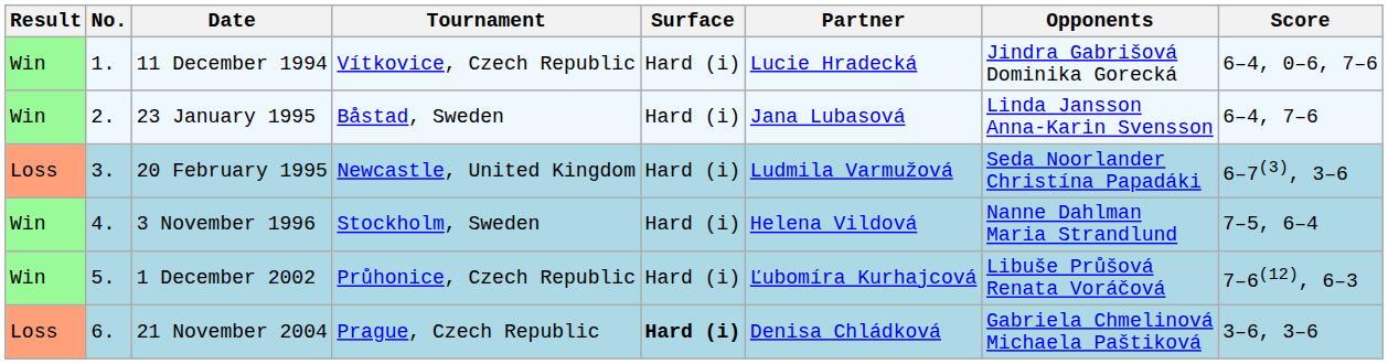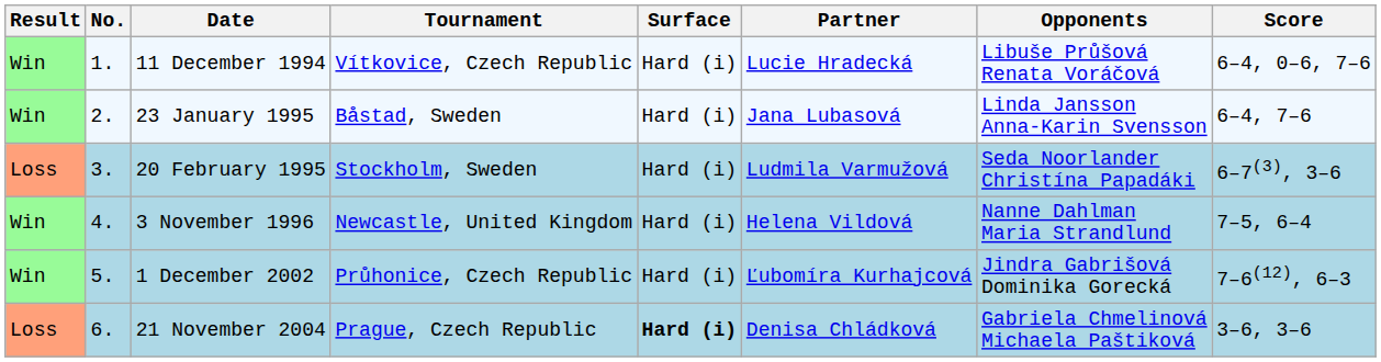11 December 1994 | Opponents: Jindra Gabrišová Dominika Gorecká -> Libuše Průšová Renata Voráčová
20 February 1995 | Tournament: Newcastle, United Kingdom -> Stockholm, Sweden
3 November 1996 | Tournament: Stockholm, Sweden -> Newcastle, United Kingdom
1 December 2002 | Opponents: Libuše Průšová Renata Voráčová -> Jindra Gabrišová Dominika Gorecká
